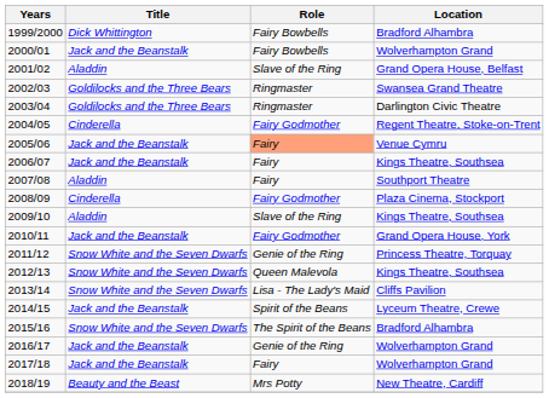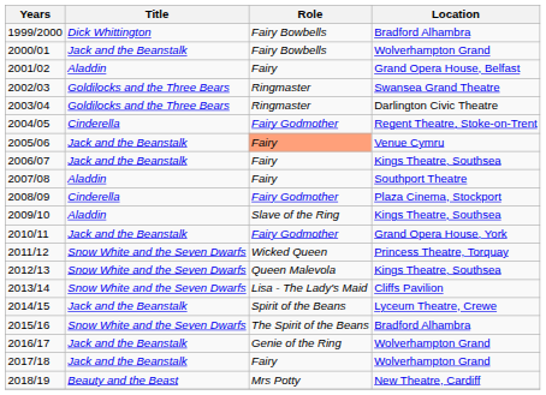2001/02 | Role: Slave of the Ring -> Fairy
2011/12 | Role: Genie of the Ring -> Wicked Queen
